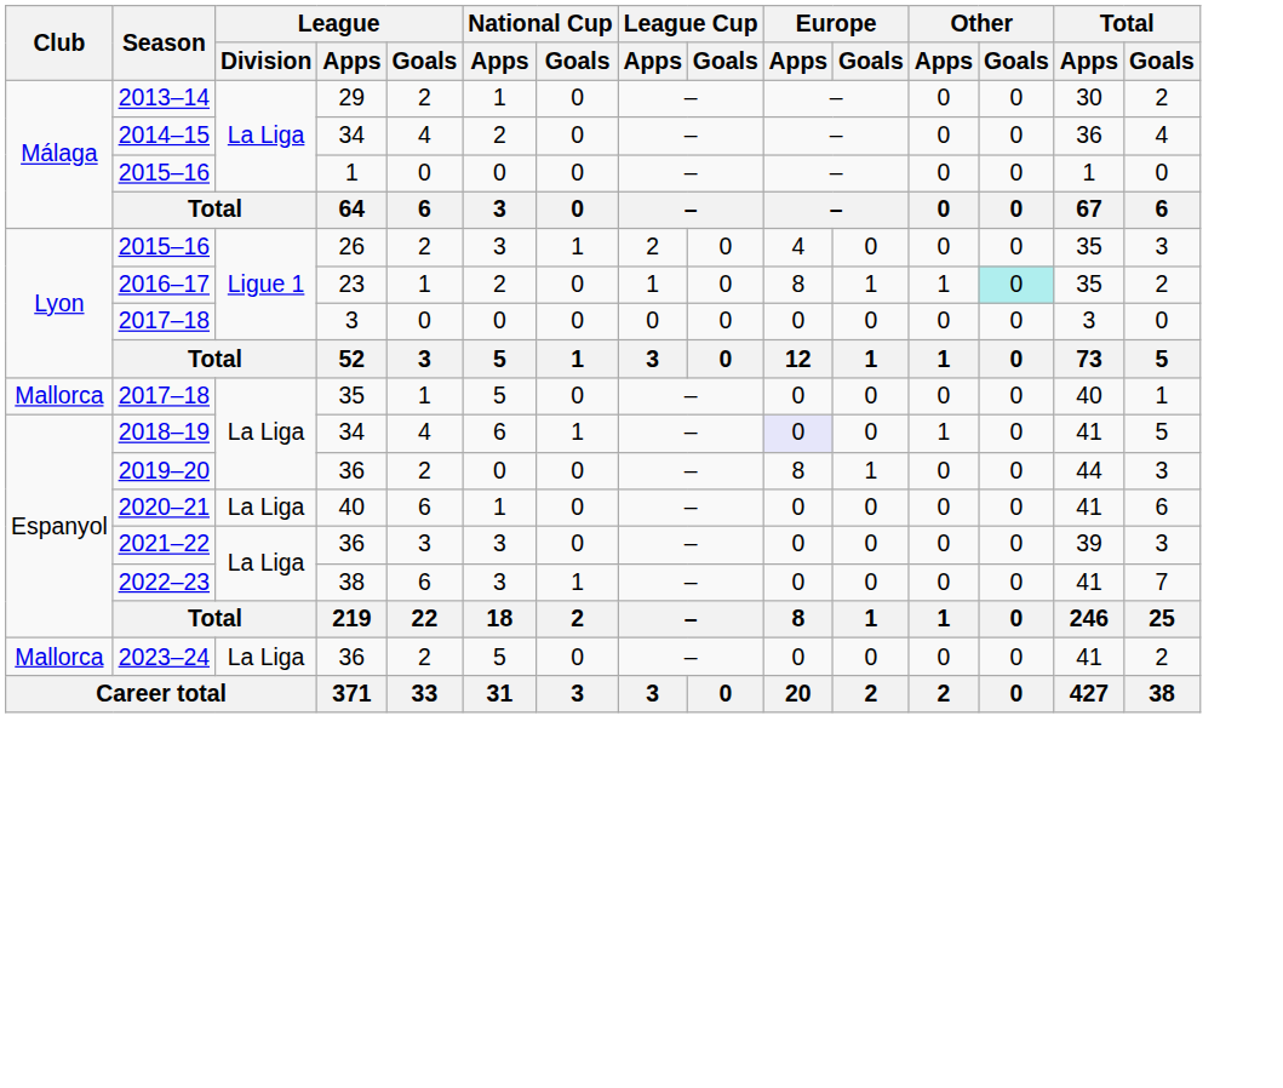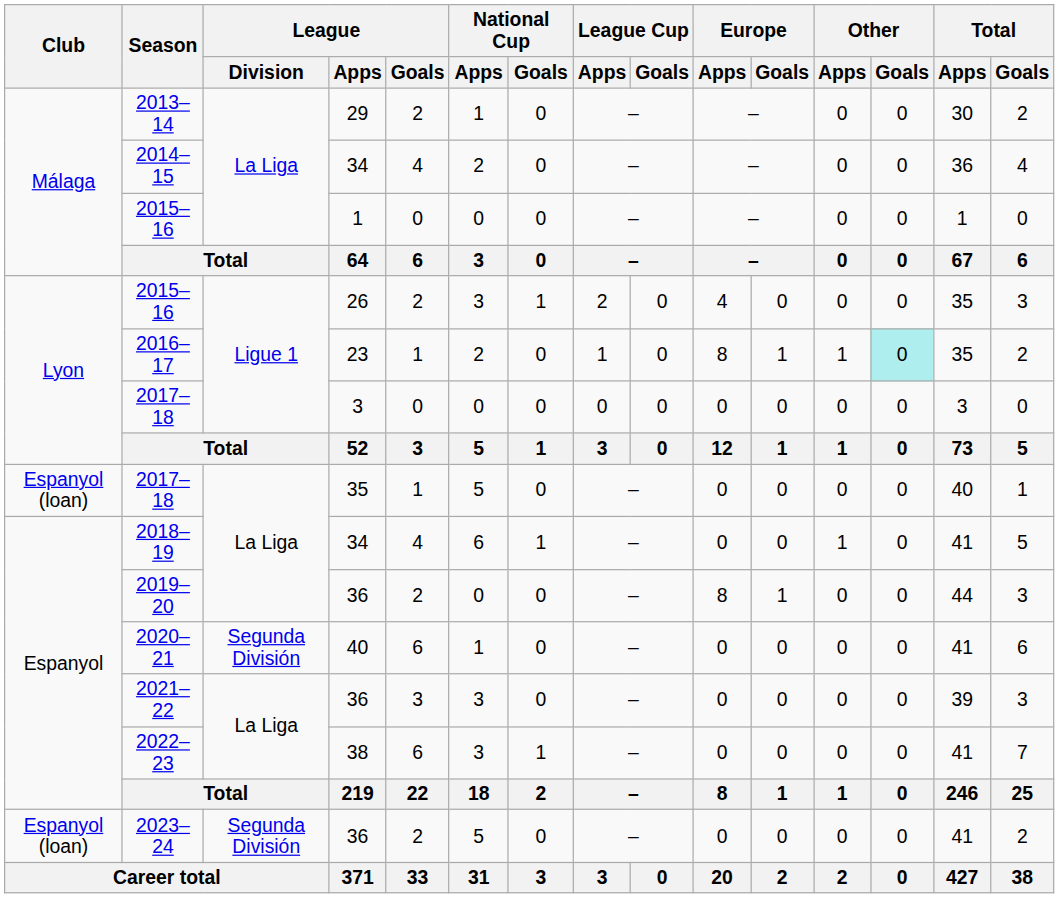2017–18 / 35 | Club: Mallorca -> Espanyol (loan)
2018–19 | Europe / Apps: lavender background -> no background
2020–21 | League / Division: La Liga -> Segunda División
2023–24 | Club: Mallorca -> Espanyol (loan)
2023–24 | League / Division: La Liga -> Segunda División
